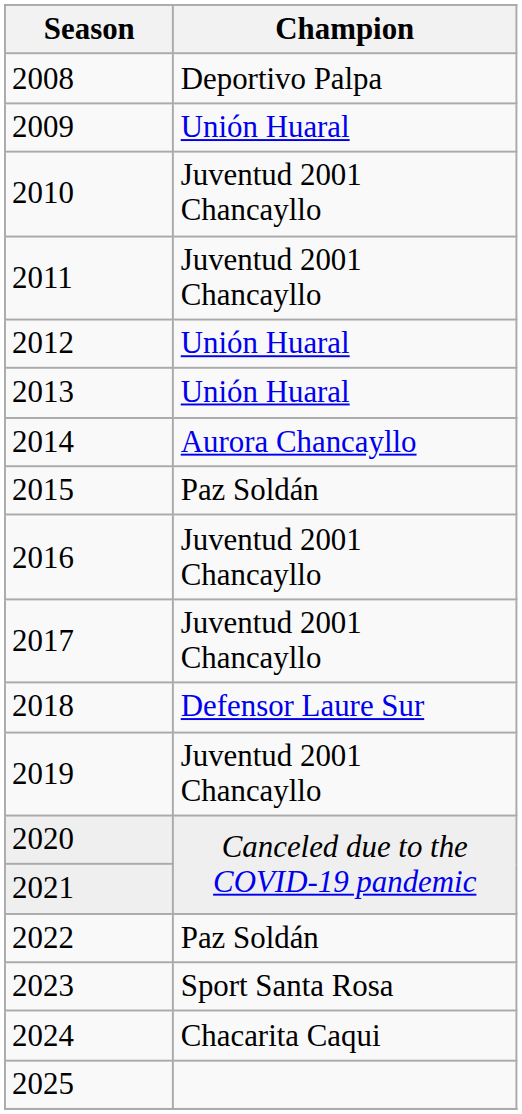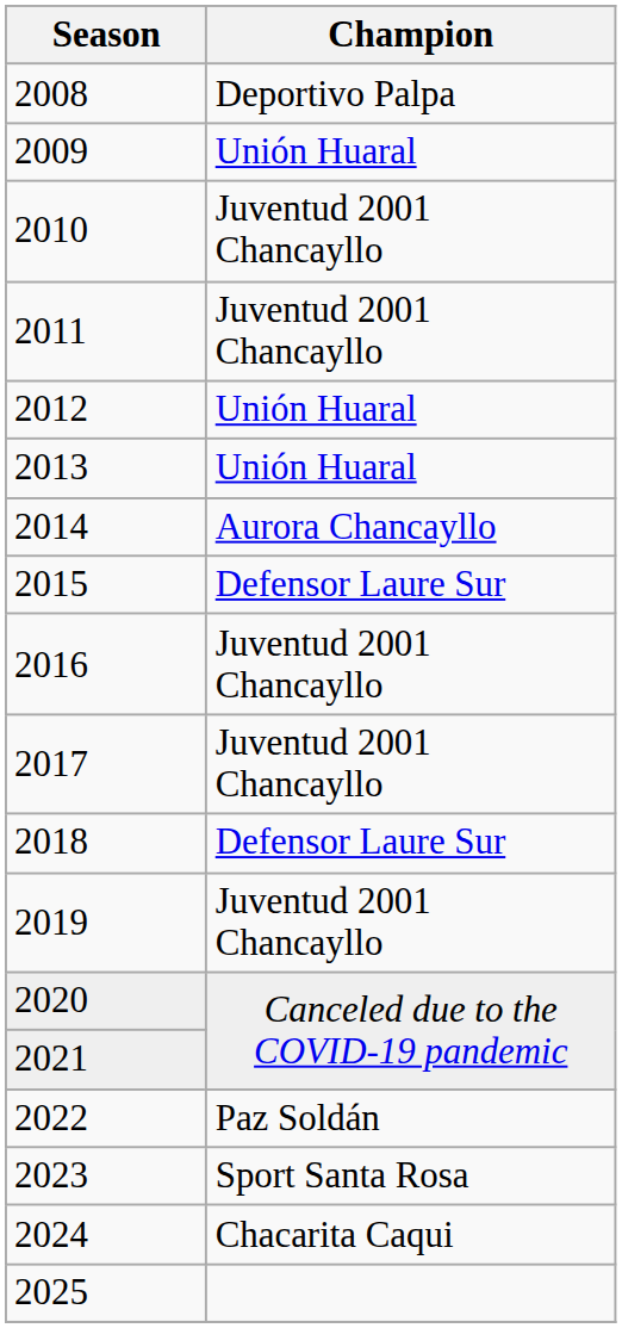2015 | Champion: Paz Soldán -> Defensor Laure Sur
